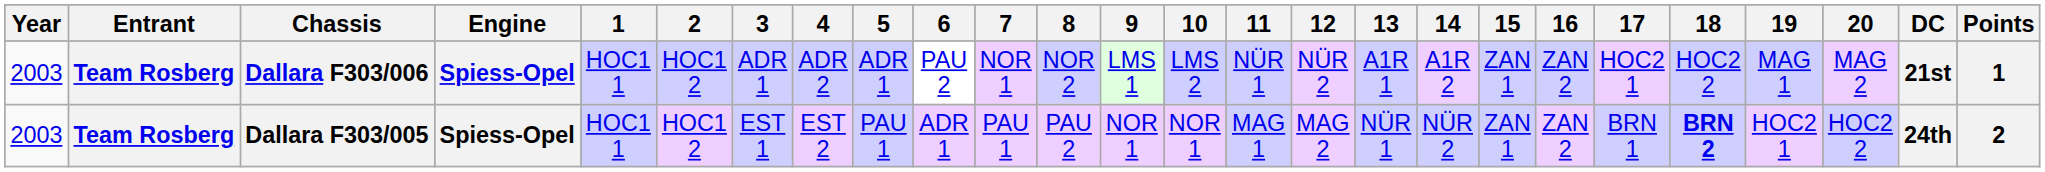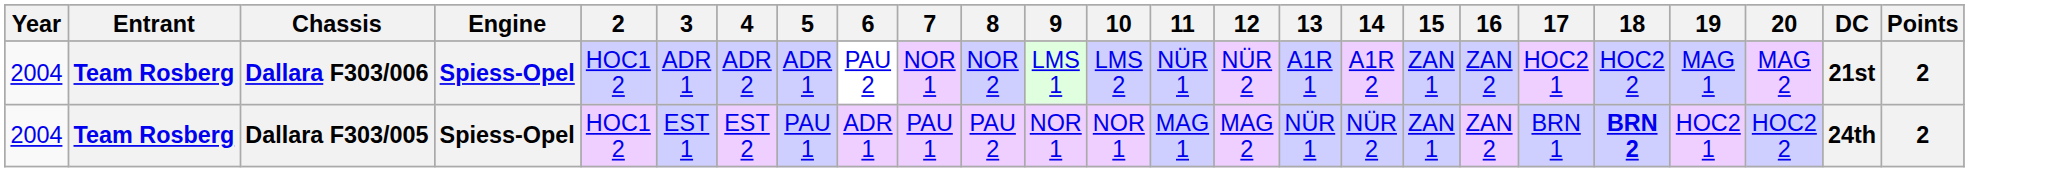- column: 1 | HOC1 1 | HOC1 1
Dallara F303/006 | Year: 2003 -> 2004
Dallara F303/006 | Points: 1 -> 2
Dallara F303/005 | Year: 2003 -> 2004
